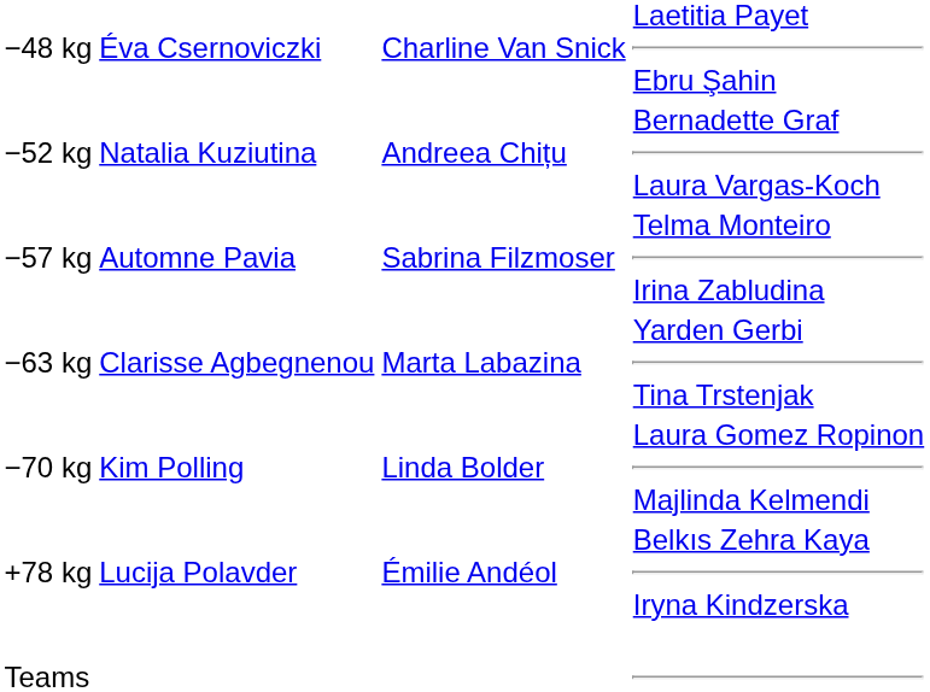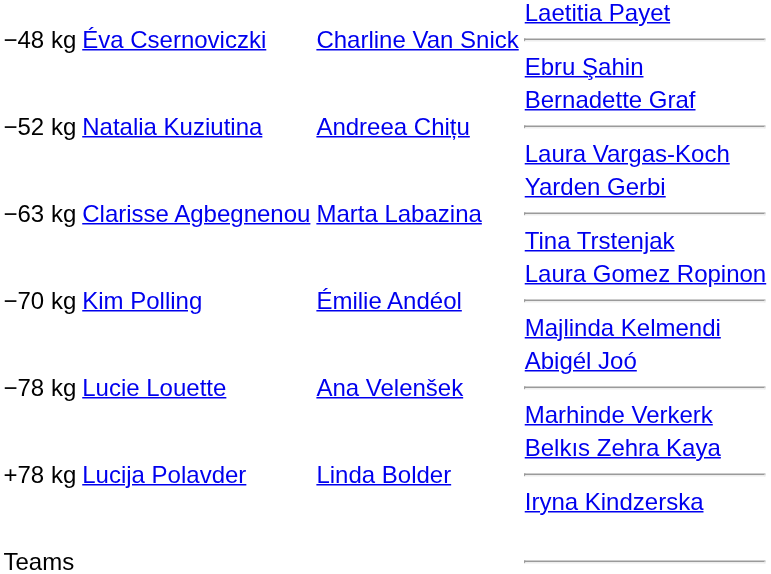- row: −57 kg | Automne Pavia | Sabrina Filzmoser | Telma Monteiro Irina Zabludina
−70 kg | column 3: Linda Bolder -> Émilie Andéol
+ row: −78 kg | Lucie Louette | Ana Velenšek | Abigél Joó Marhinde Verkerk
+78 kg | column 3: Émilie Andéol -> Linda Bolder
